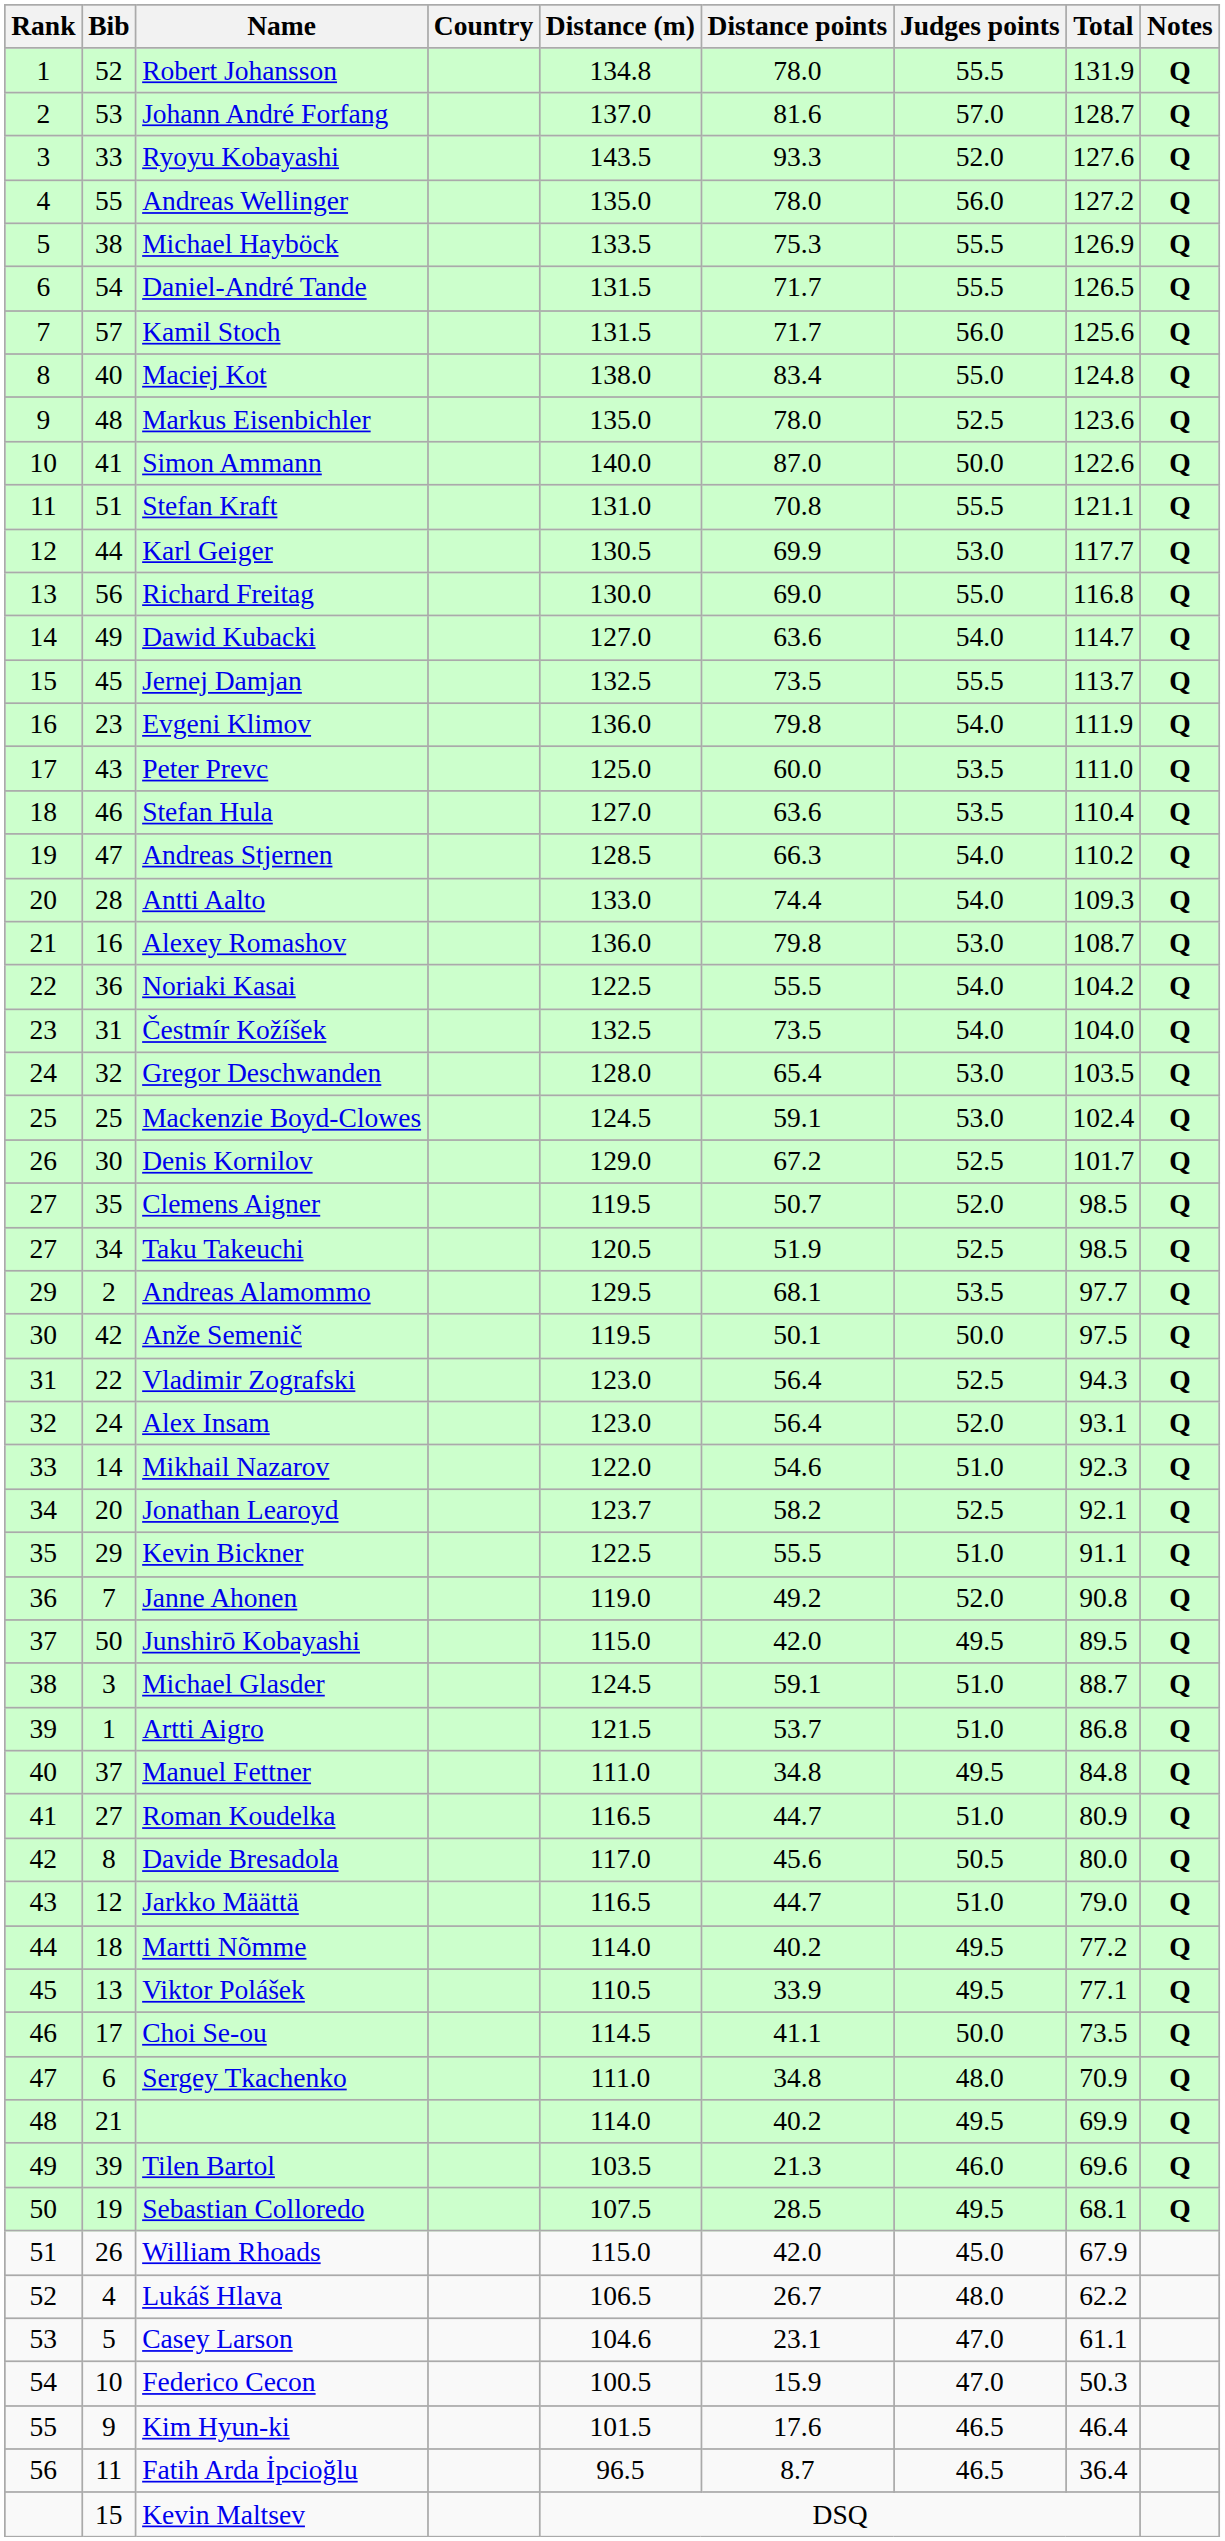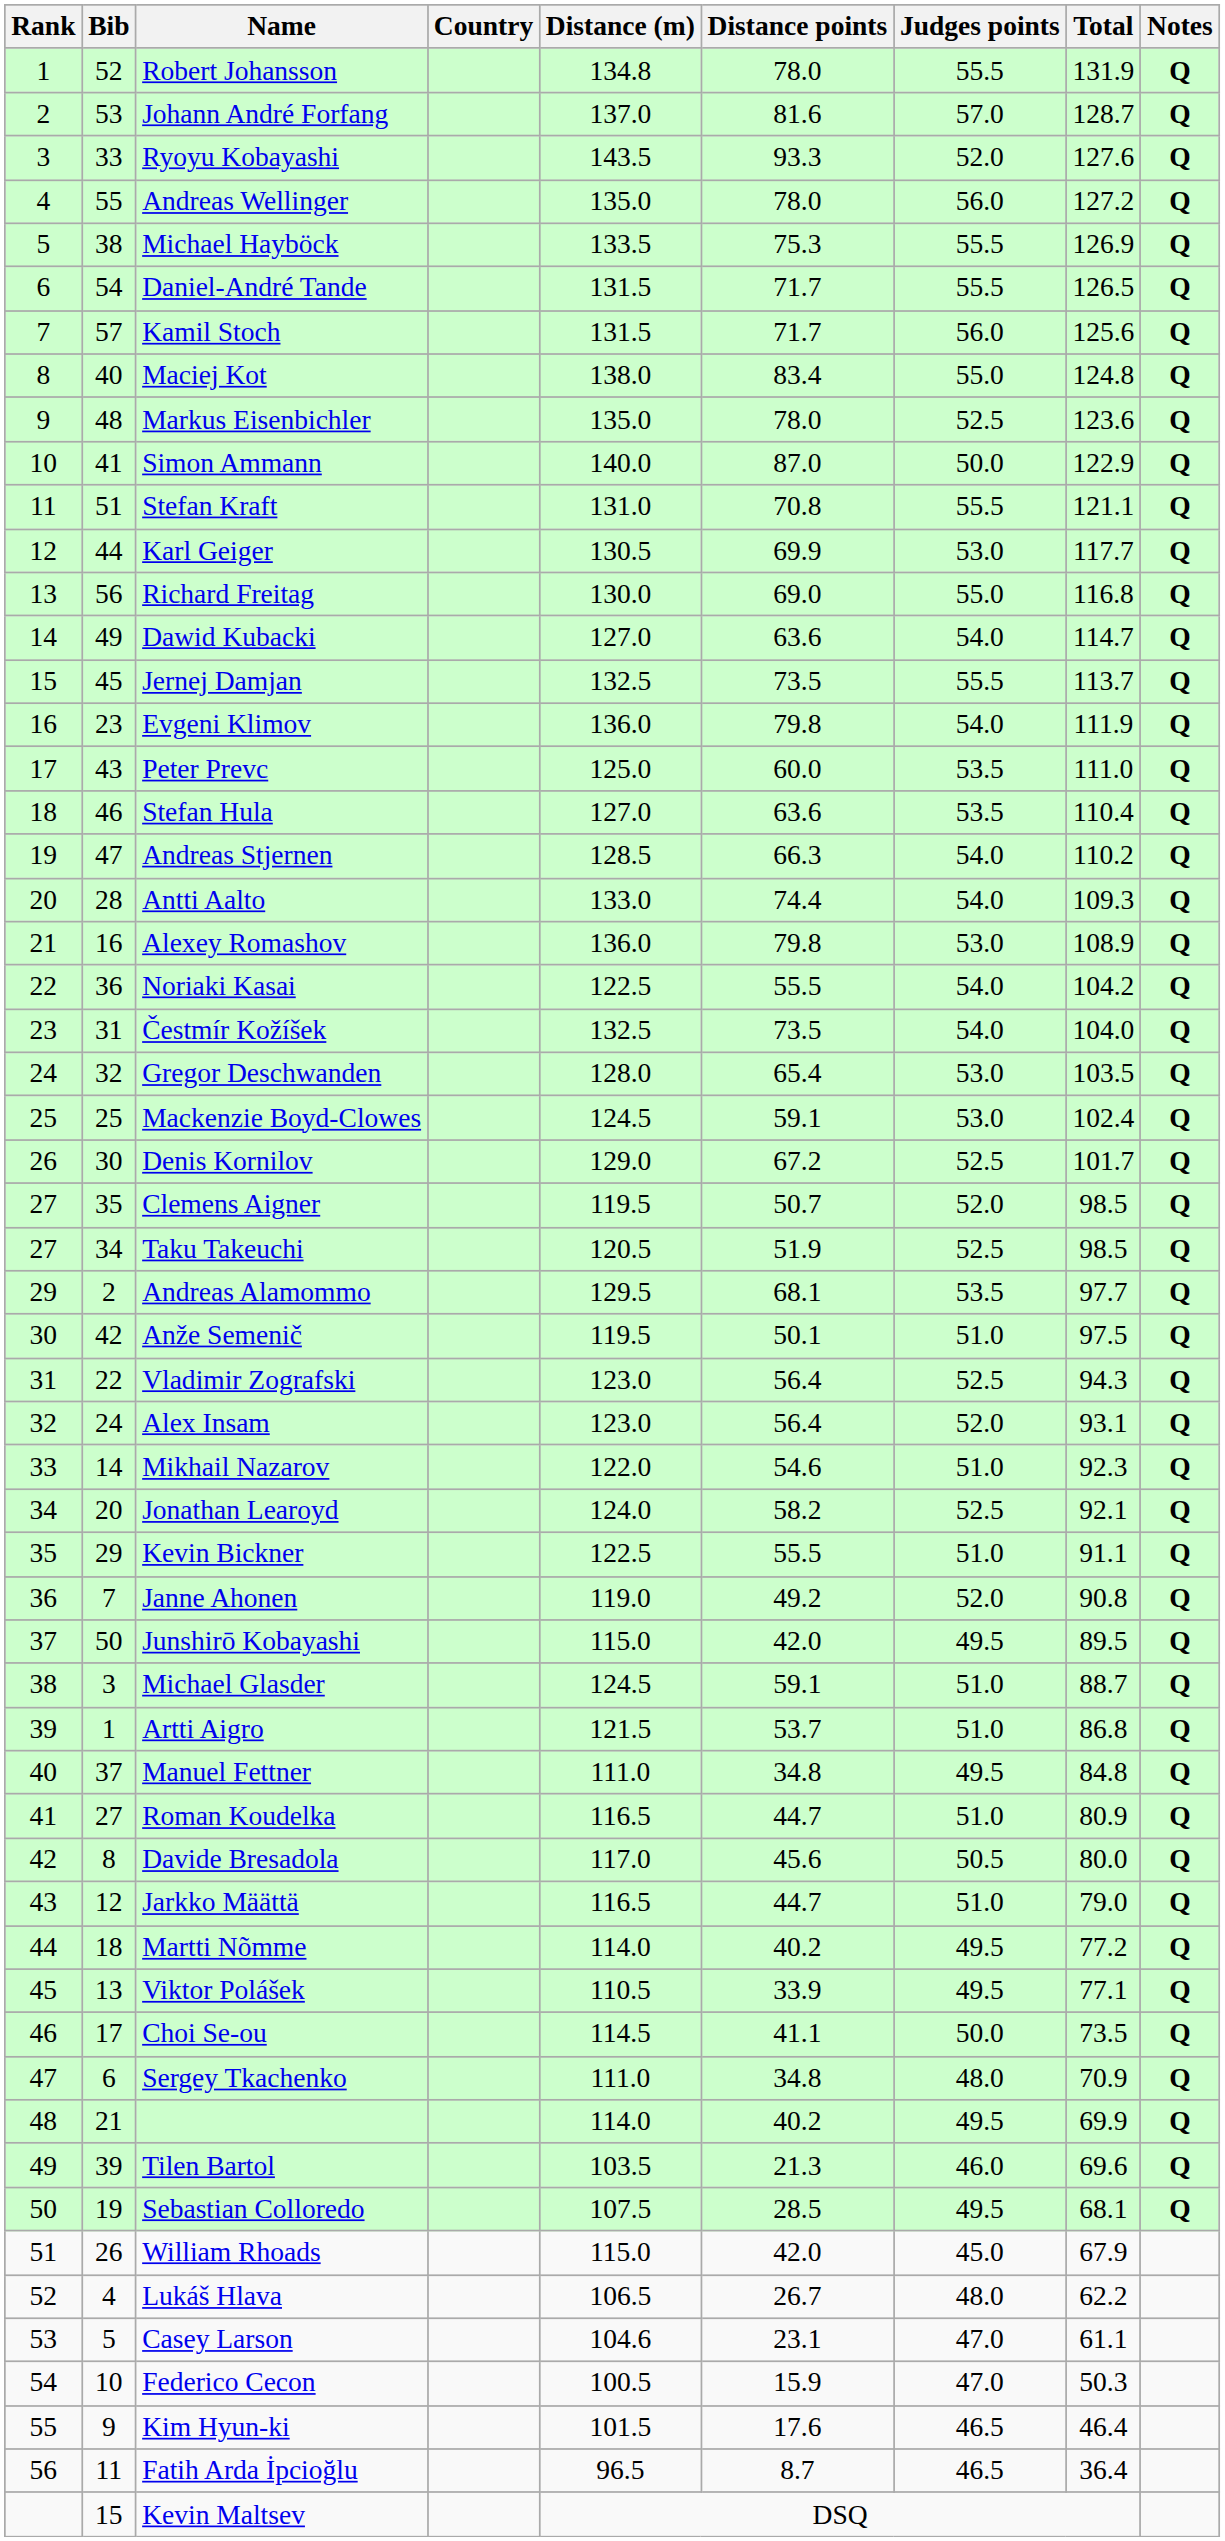Simon Ammann | Total: 122.6 -> 122.9
Alexey Romashov | Total: 108.7 -> 108.9
Anže Semenič | Judges points: 50.0 -> 51.0
Jonathan Learoyd | Distance (m): 123.7 -> 124.0
